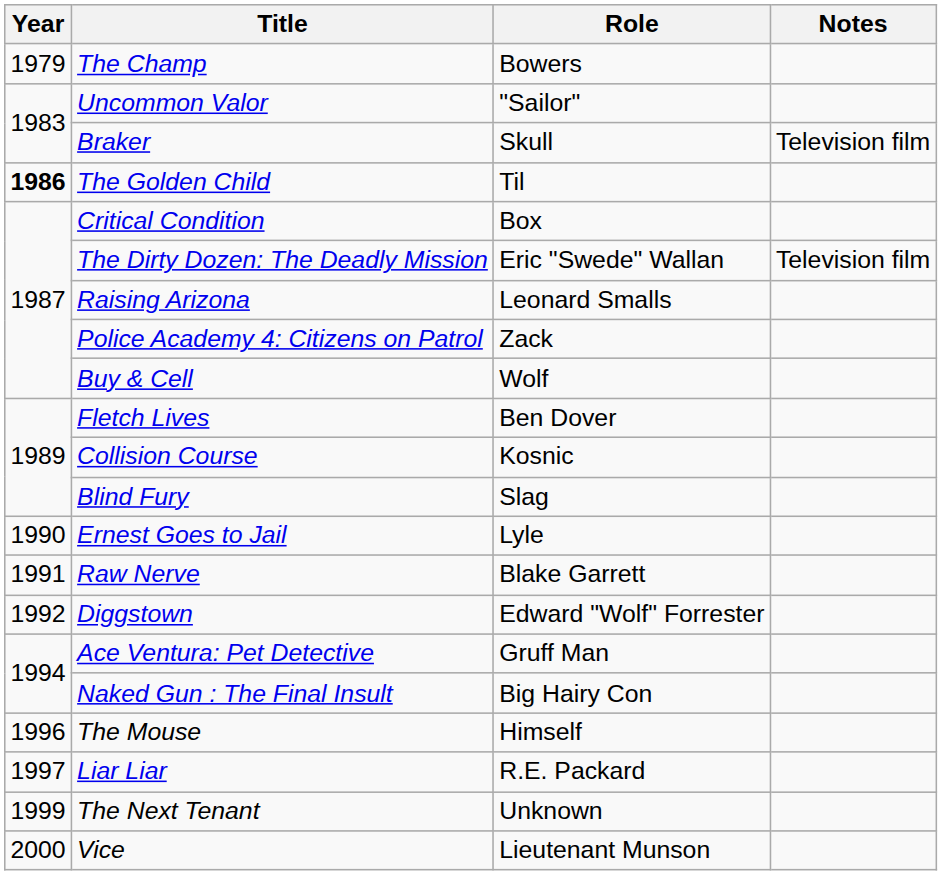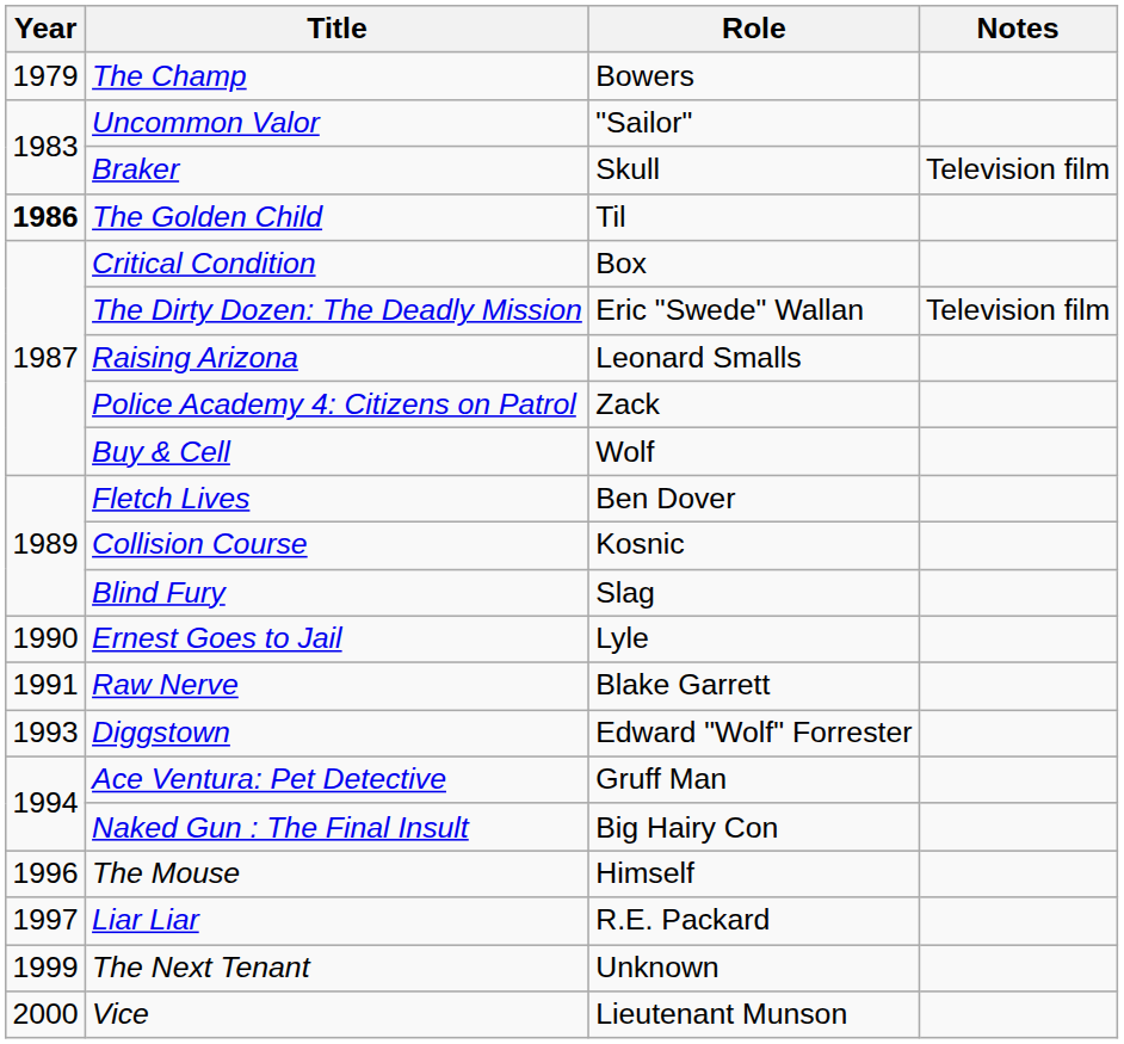Diggstown | Year: 1992 -> 1993
